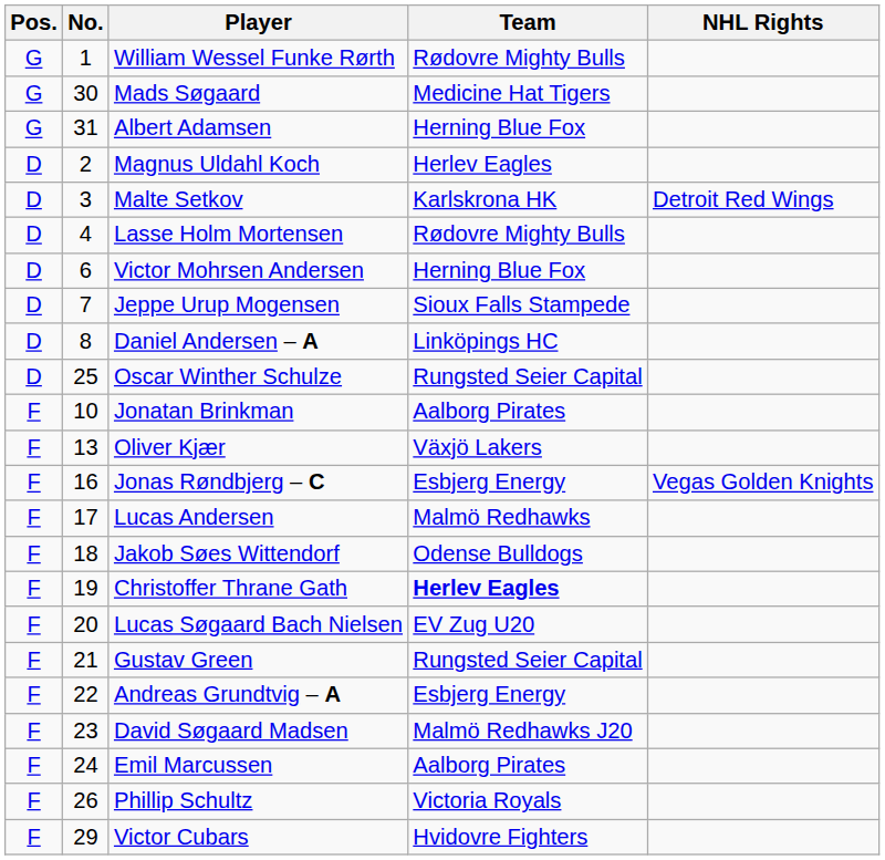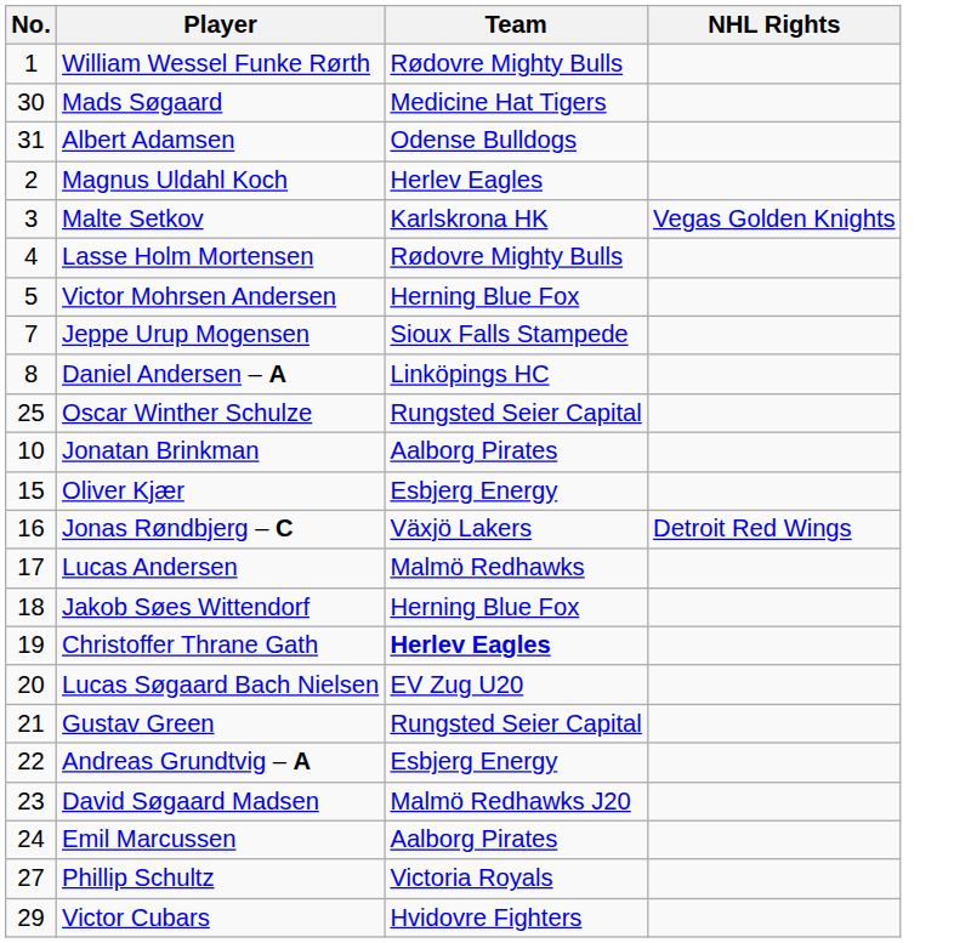- column: Pos. | G | G | G | D | D | D | D | D | D | D | F | F | F | F | F | F | F | F | F | F | F | F | F
Albert Adamsen | Team: Herning Blue Fox -> Odense Bulldogs
Malte Setkov | NHL Rights: Detroit Red Wings -> Vegas Golden Knights
Victor Mohrsen Andersen | No.: 6 -> 5
Oliver Kjær | No.: 13 -> 15
Oliver Kjær | Team: Växjö Lakers -> Esbjerg Energy
Jonas Røndbjerg – C | Team: Esbjerg Energy -> Växjö Lakers
Jonas Røndbjerg – C | NHL Rights: Vegas Golden Knights -> Detroit Red Wings
Jakob Søes Wittendorf | Team: Odense Bulldogs -> Herning Blue Fox
Phillip Schultz | No.: 26 -> 27
